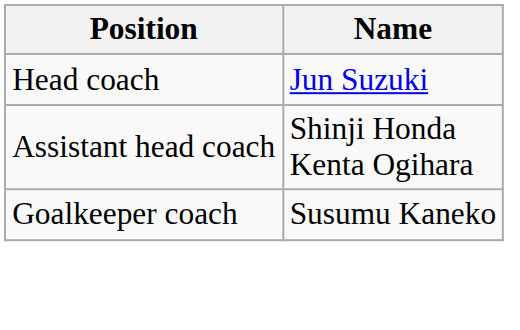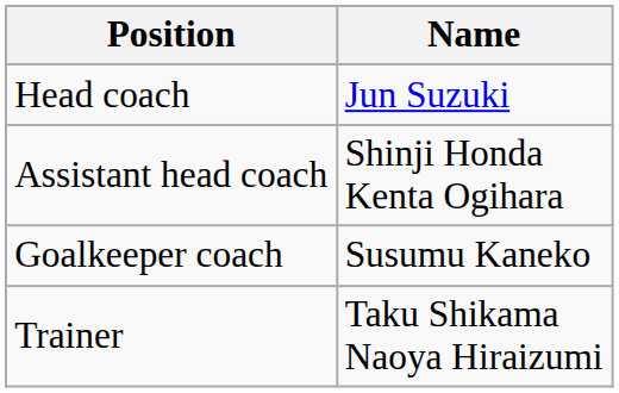+ row: Trainer | Taku Shikama Naoya Hiraizumi
